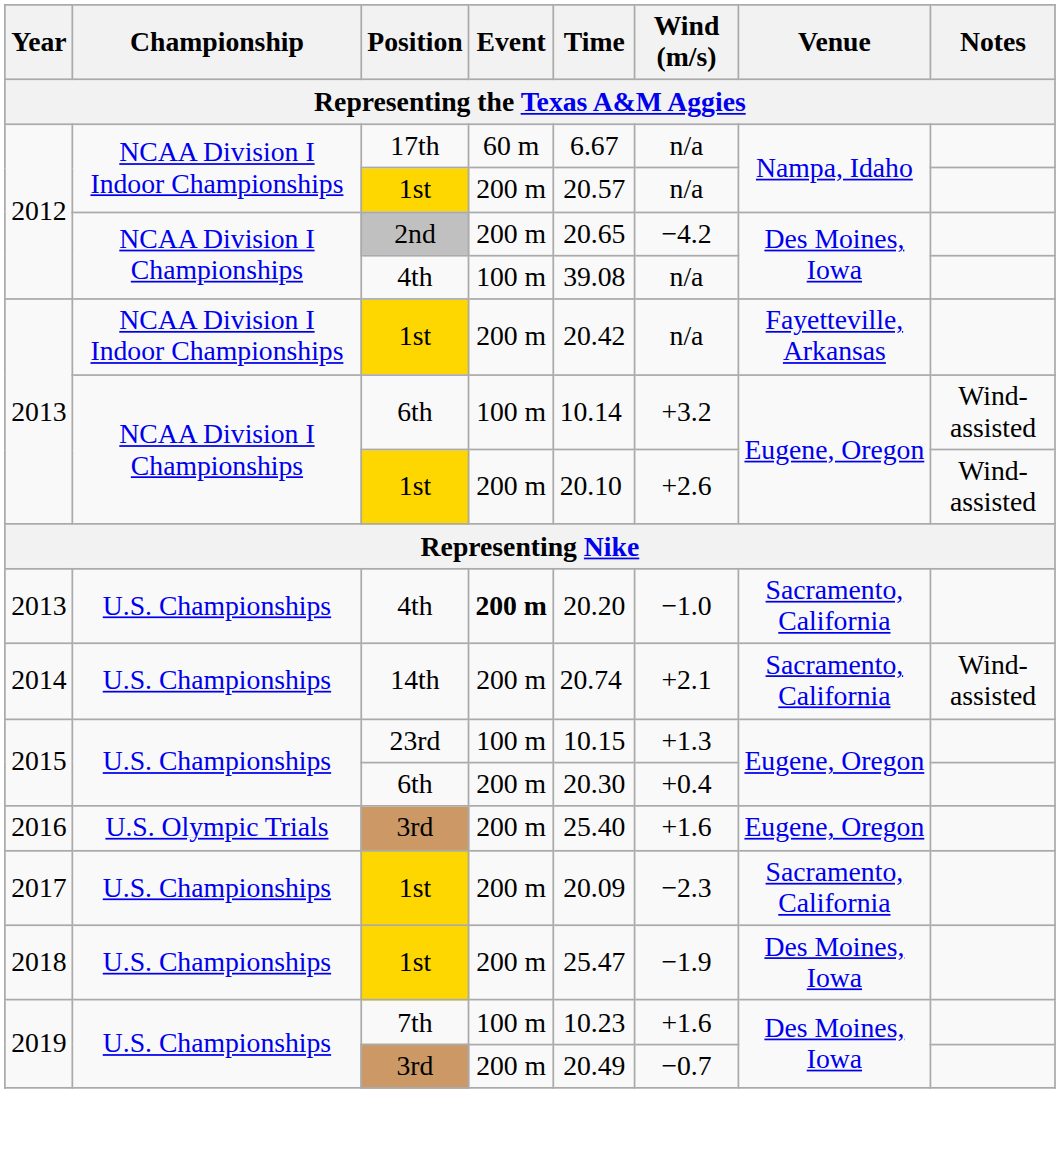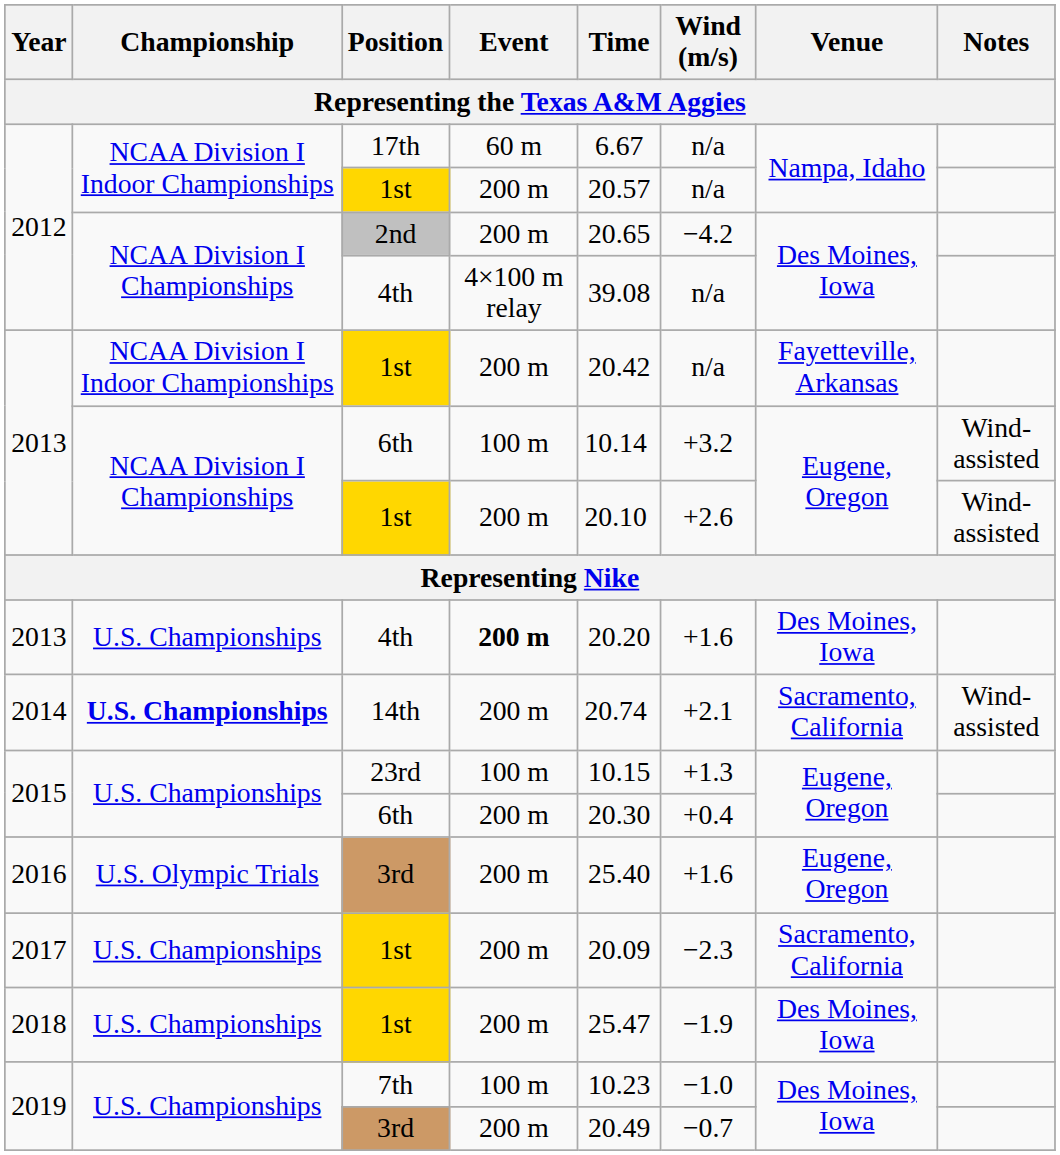2012 / 4th | Event: 100 m -> 4×100 m relay
2013 / 4th | Wind (m/s): −1.0 -> +1.6
2013 / 4th | Venue: Sacramento, California -> Des Moines, Iowa
14th | Championship: normal -> bold
7th | Wind (m/s): +1.6 -> −1.0
